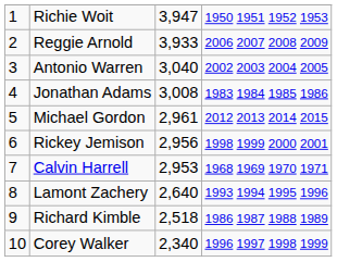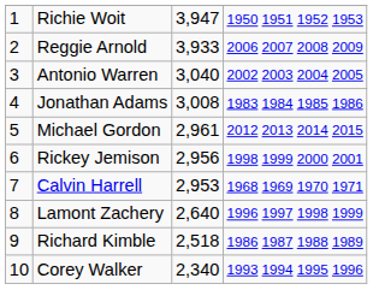Lamont Zachery | column 4: 1993 1994 1995 1996 -> 1996 1997 1998 1999
Corey Walker | column 4: 1996 1997 1998 1999 -> 1993 1994 1995 1996
